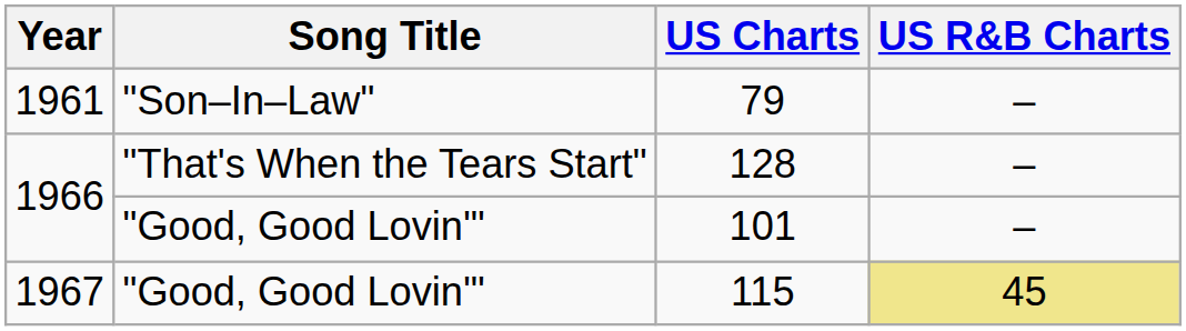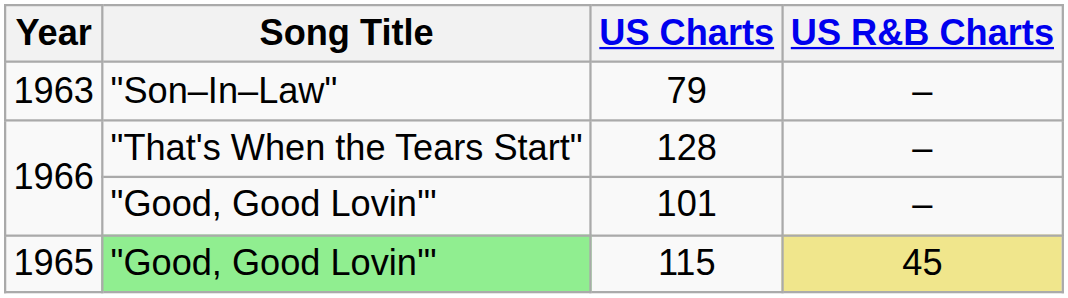79 | Year: 1961 -> 1963
115 | Year: 1967 -> 1965
115 | Song Title: no background -> lightgreen background
